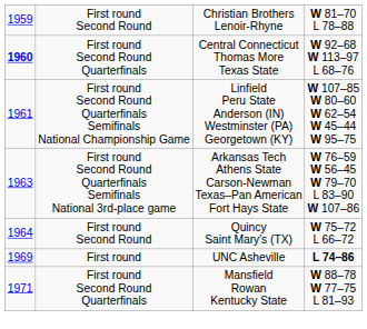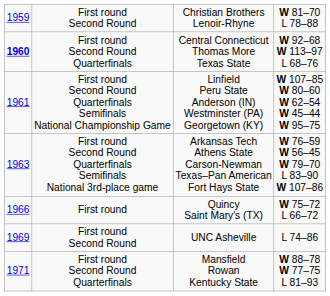Quincy Saint Mary's (TX) | column 1: 1964 -> 1966
Quincy Saint Mary's (TX) | column 2: First round Second Round -> First round
UNC Asheville | column 2: First round -> First round Second Round
UNC Asheville | column 4: bold -> normal
